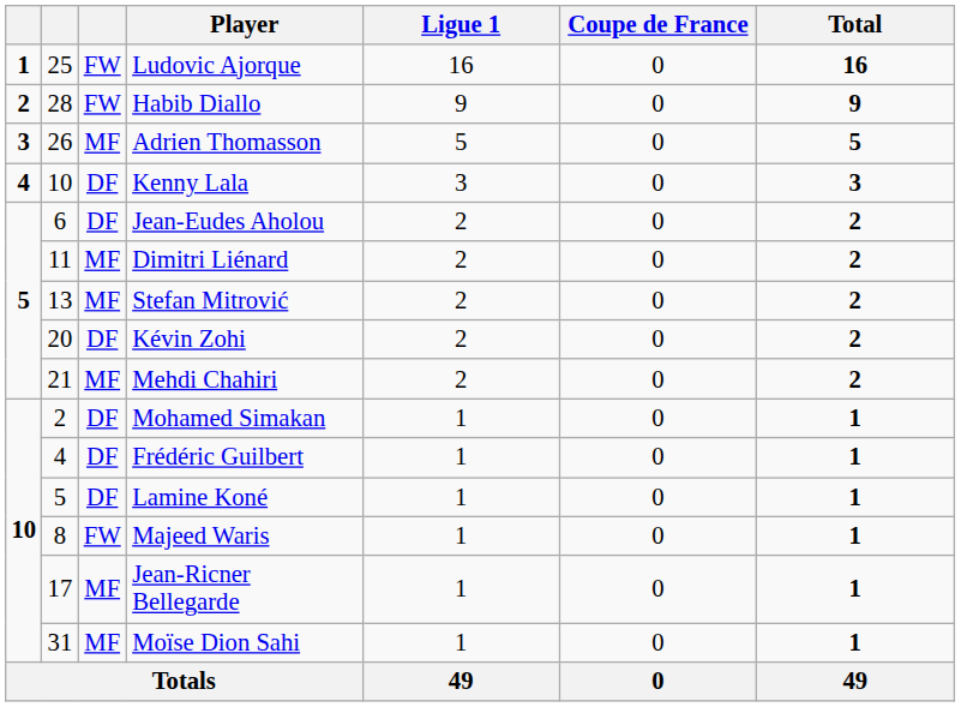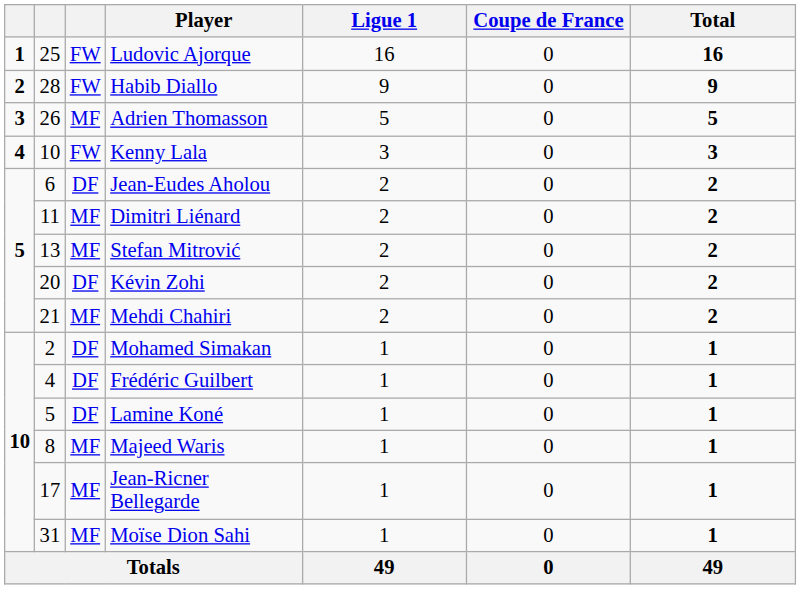Kenny Lala | column 3: DF -> FW
Majeed Waris | column 3: FW -> MF
